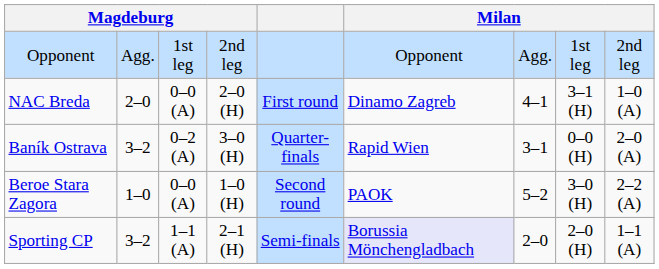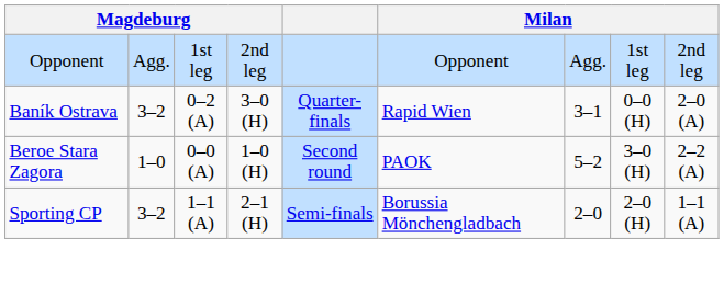- row: NAC Breda | 2–0 | 0–0 (A) | 2–0 (H) | First round | Dinamo Zagreb | 4–1 | 3–1 (H) | 1–0 (A)
Sporting CP | column 6: lavender background -> no background
